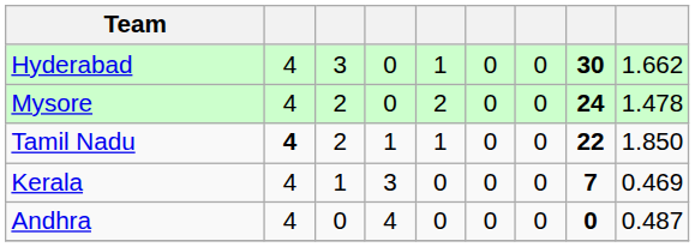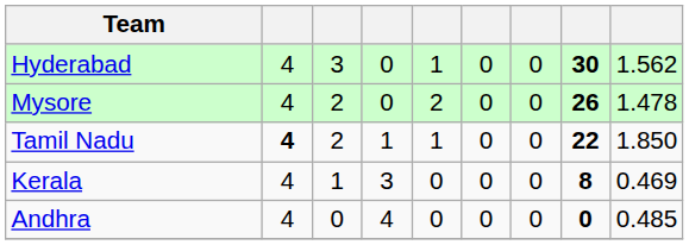Hyderabad | column 9: 1.662 -> 1.562
Mysore | column 8: 24 -> 26
Kerala | column 8: 7 -> 8
Andhra | column 9: 0.487 -> 0.485
